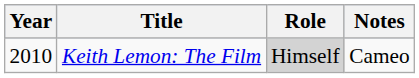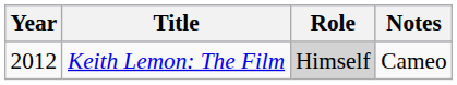Keith Lemon: The Film | Year: 2010 -> 2012
